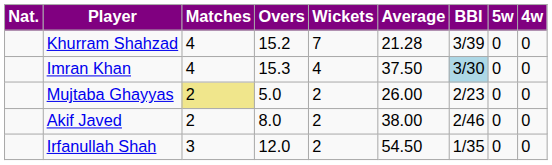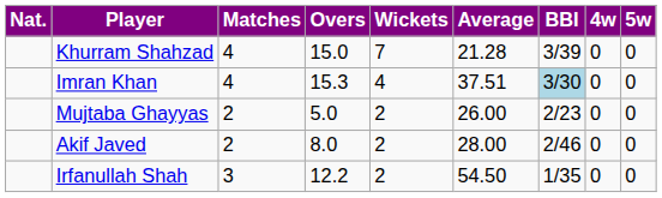columns swapped: 4w <-> 5w
Khurram Shahzad | Overs: 15.2 -> 15.0
Imran Khan | Average: 37.50 -> 37.51
Mujtaba Ghayyas | Matches: khaki background -> no background
Akif Javed | Average: 38.00 -> 28.00
Irfanullah Shah | Overs: 12.0 -> 12.2
